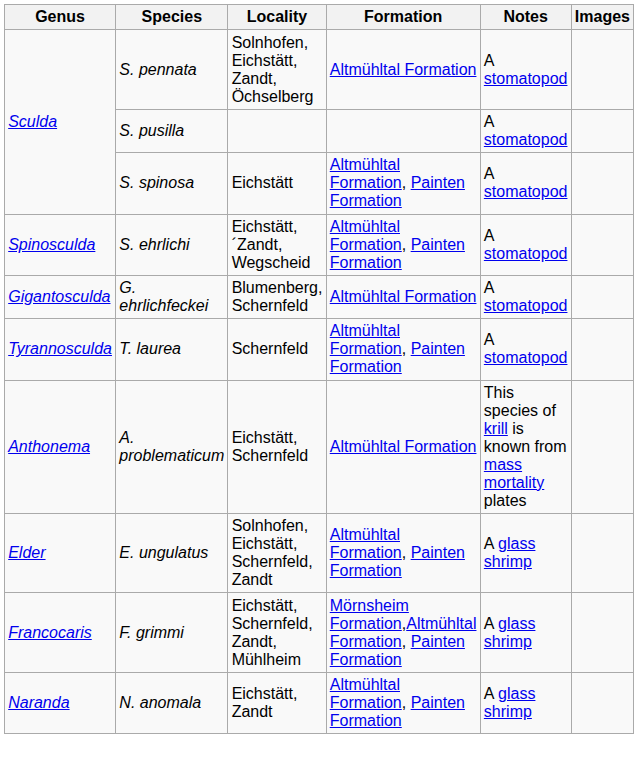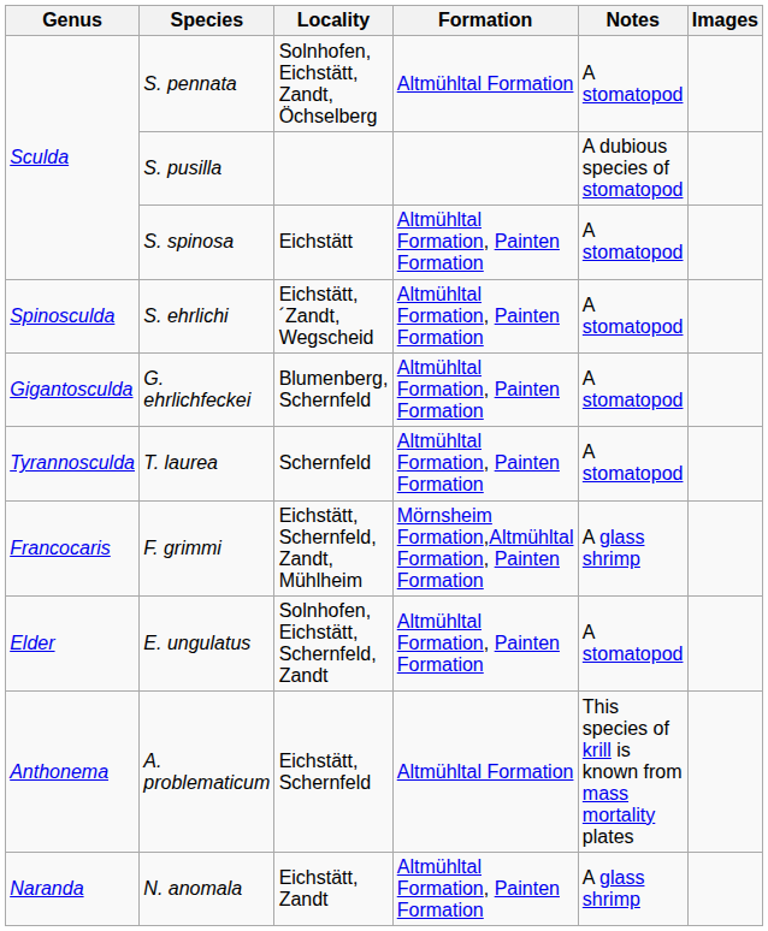S. pusilla | Notes: A stomatopod -> A dubious species of stomatopod
G. ehrlichfeckei | Formation: Altmühltal Formation -> Altmühltal Formation, Painten Formation
rows swapped: A. problematicum <-> F. grimmi
E. ungulatus | Notes: A glass shrimp -> A stomatopod
